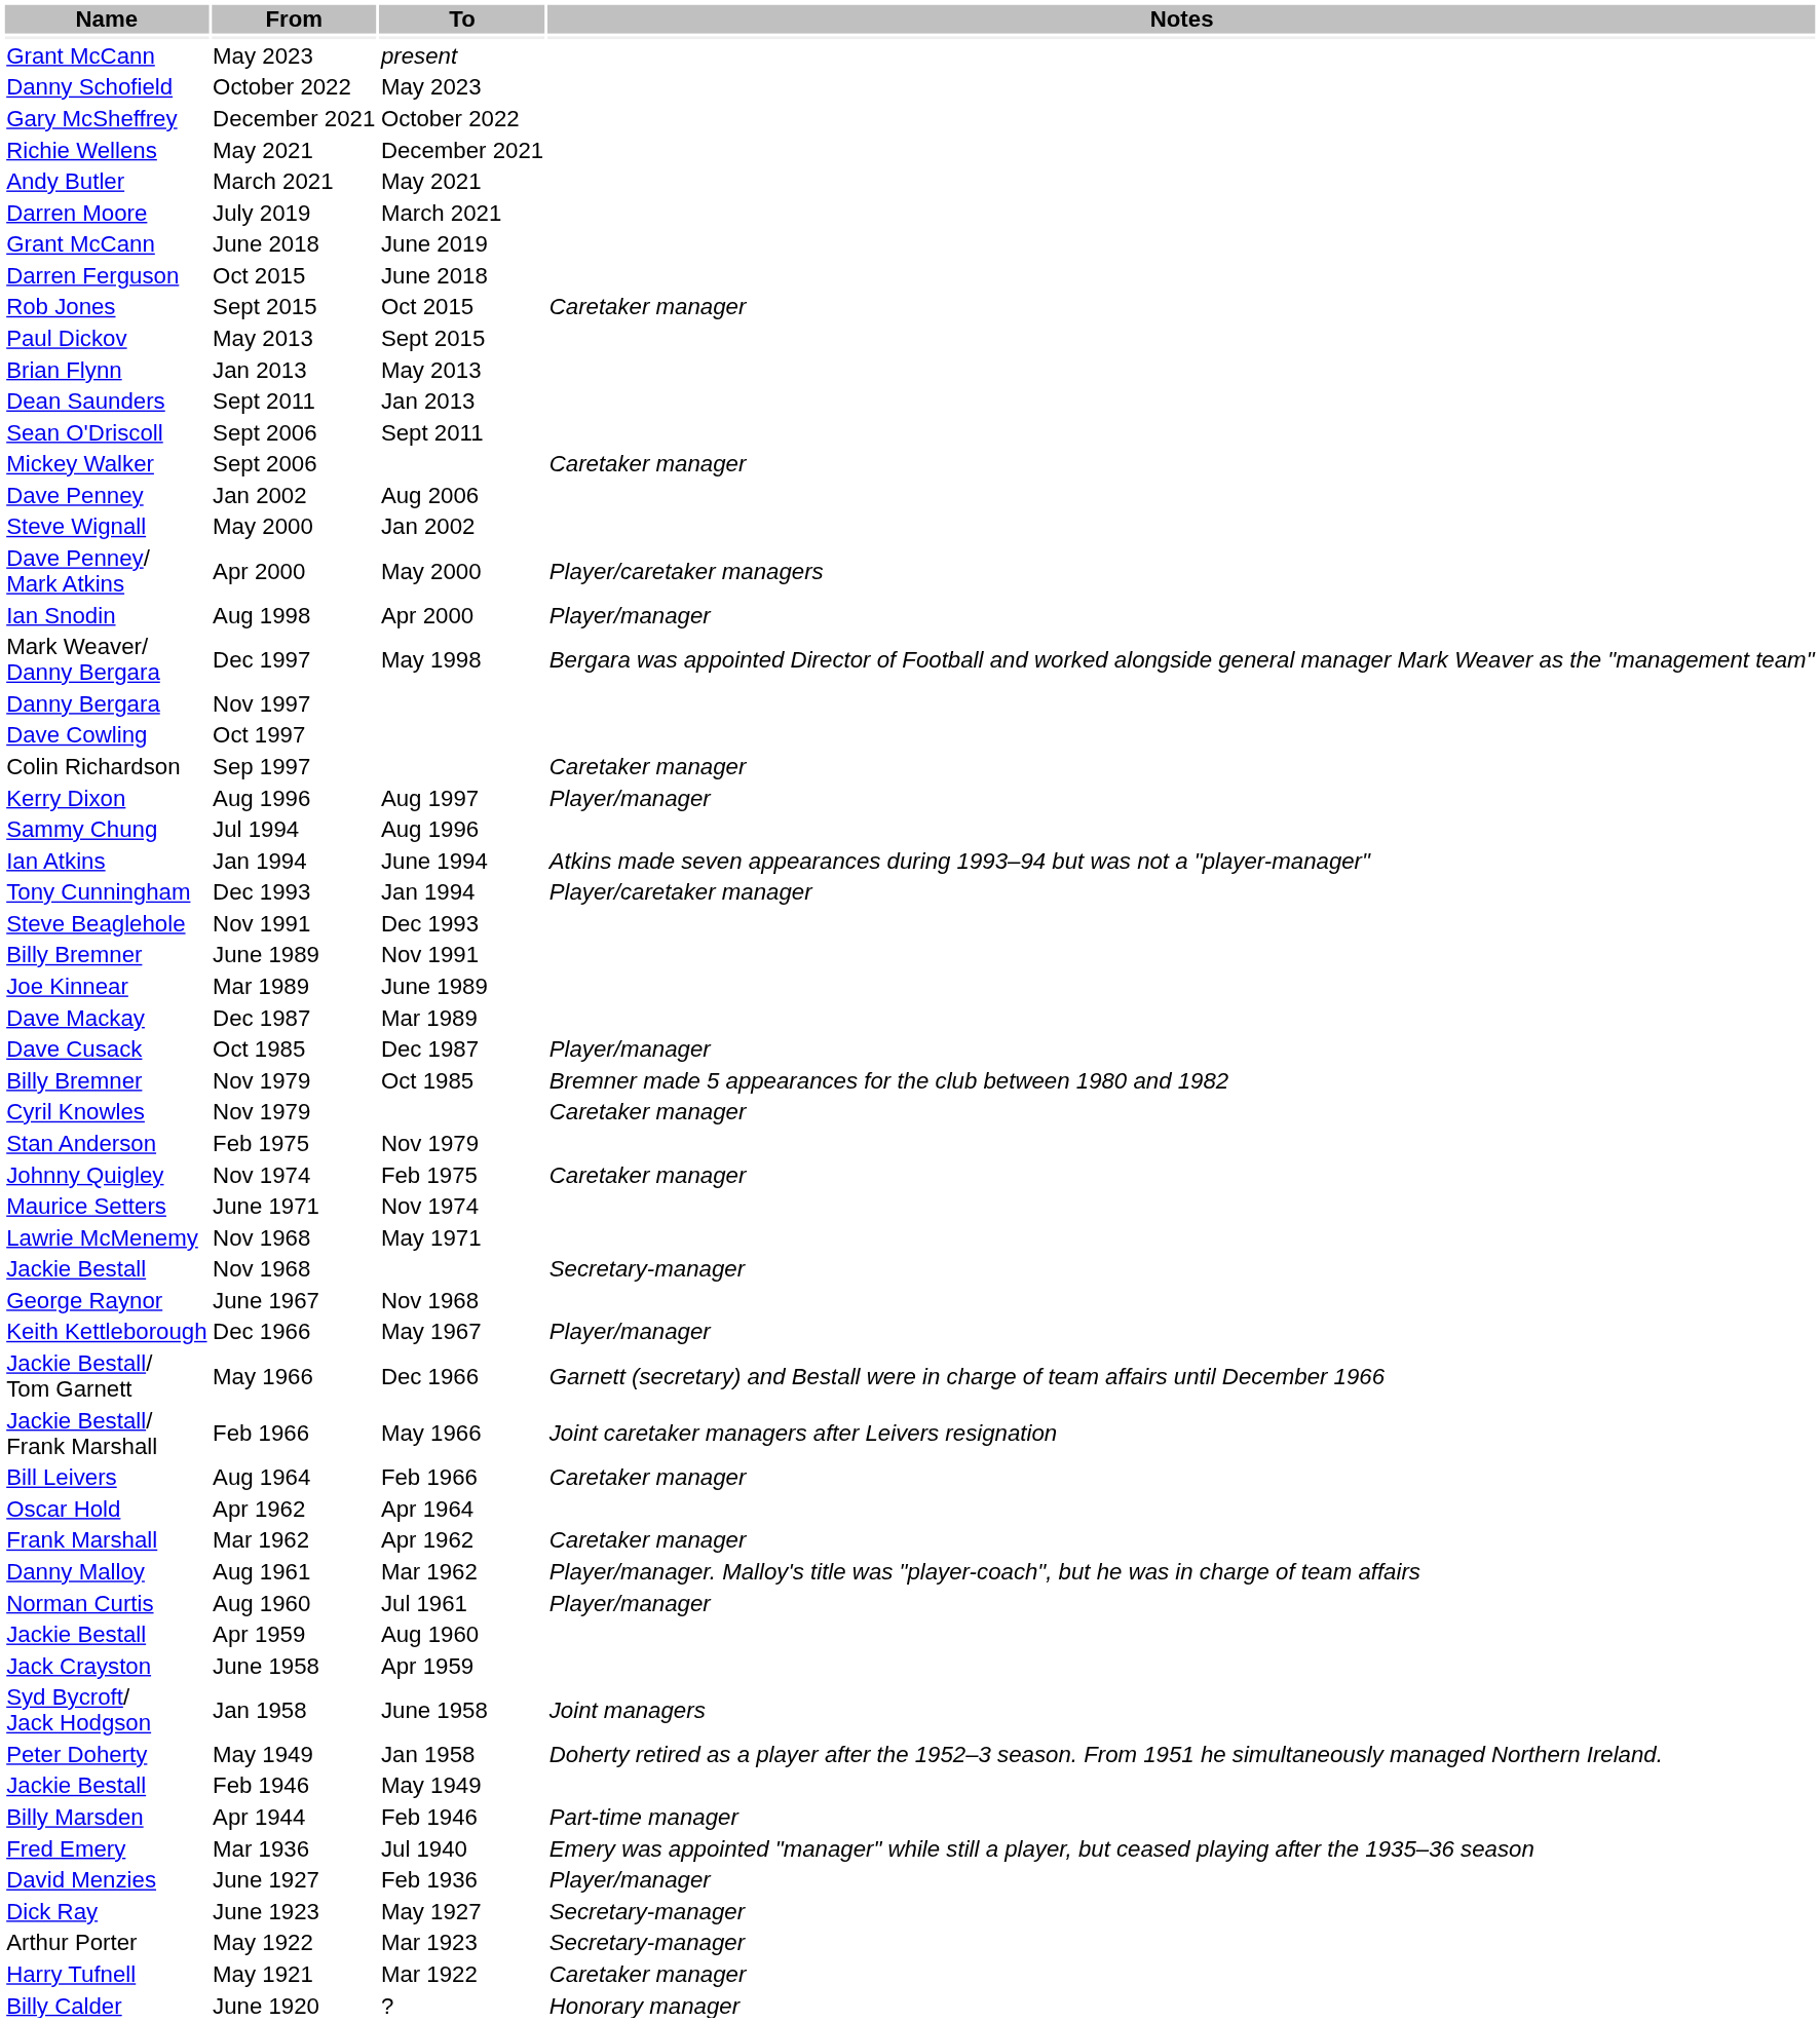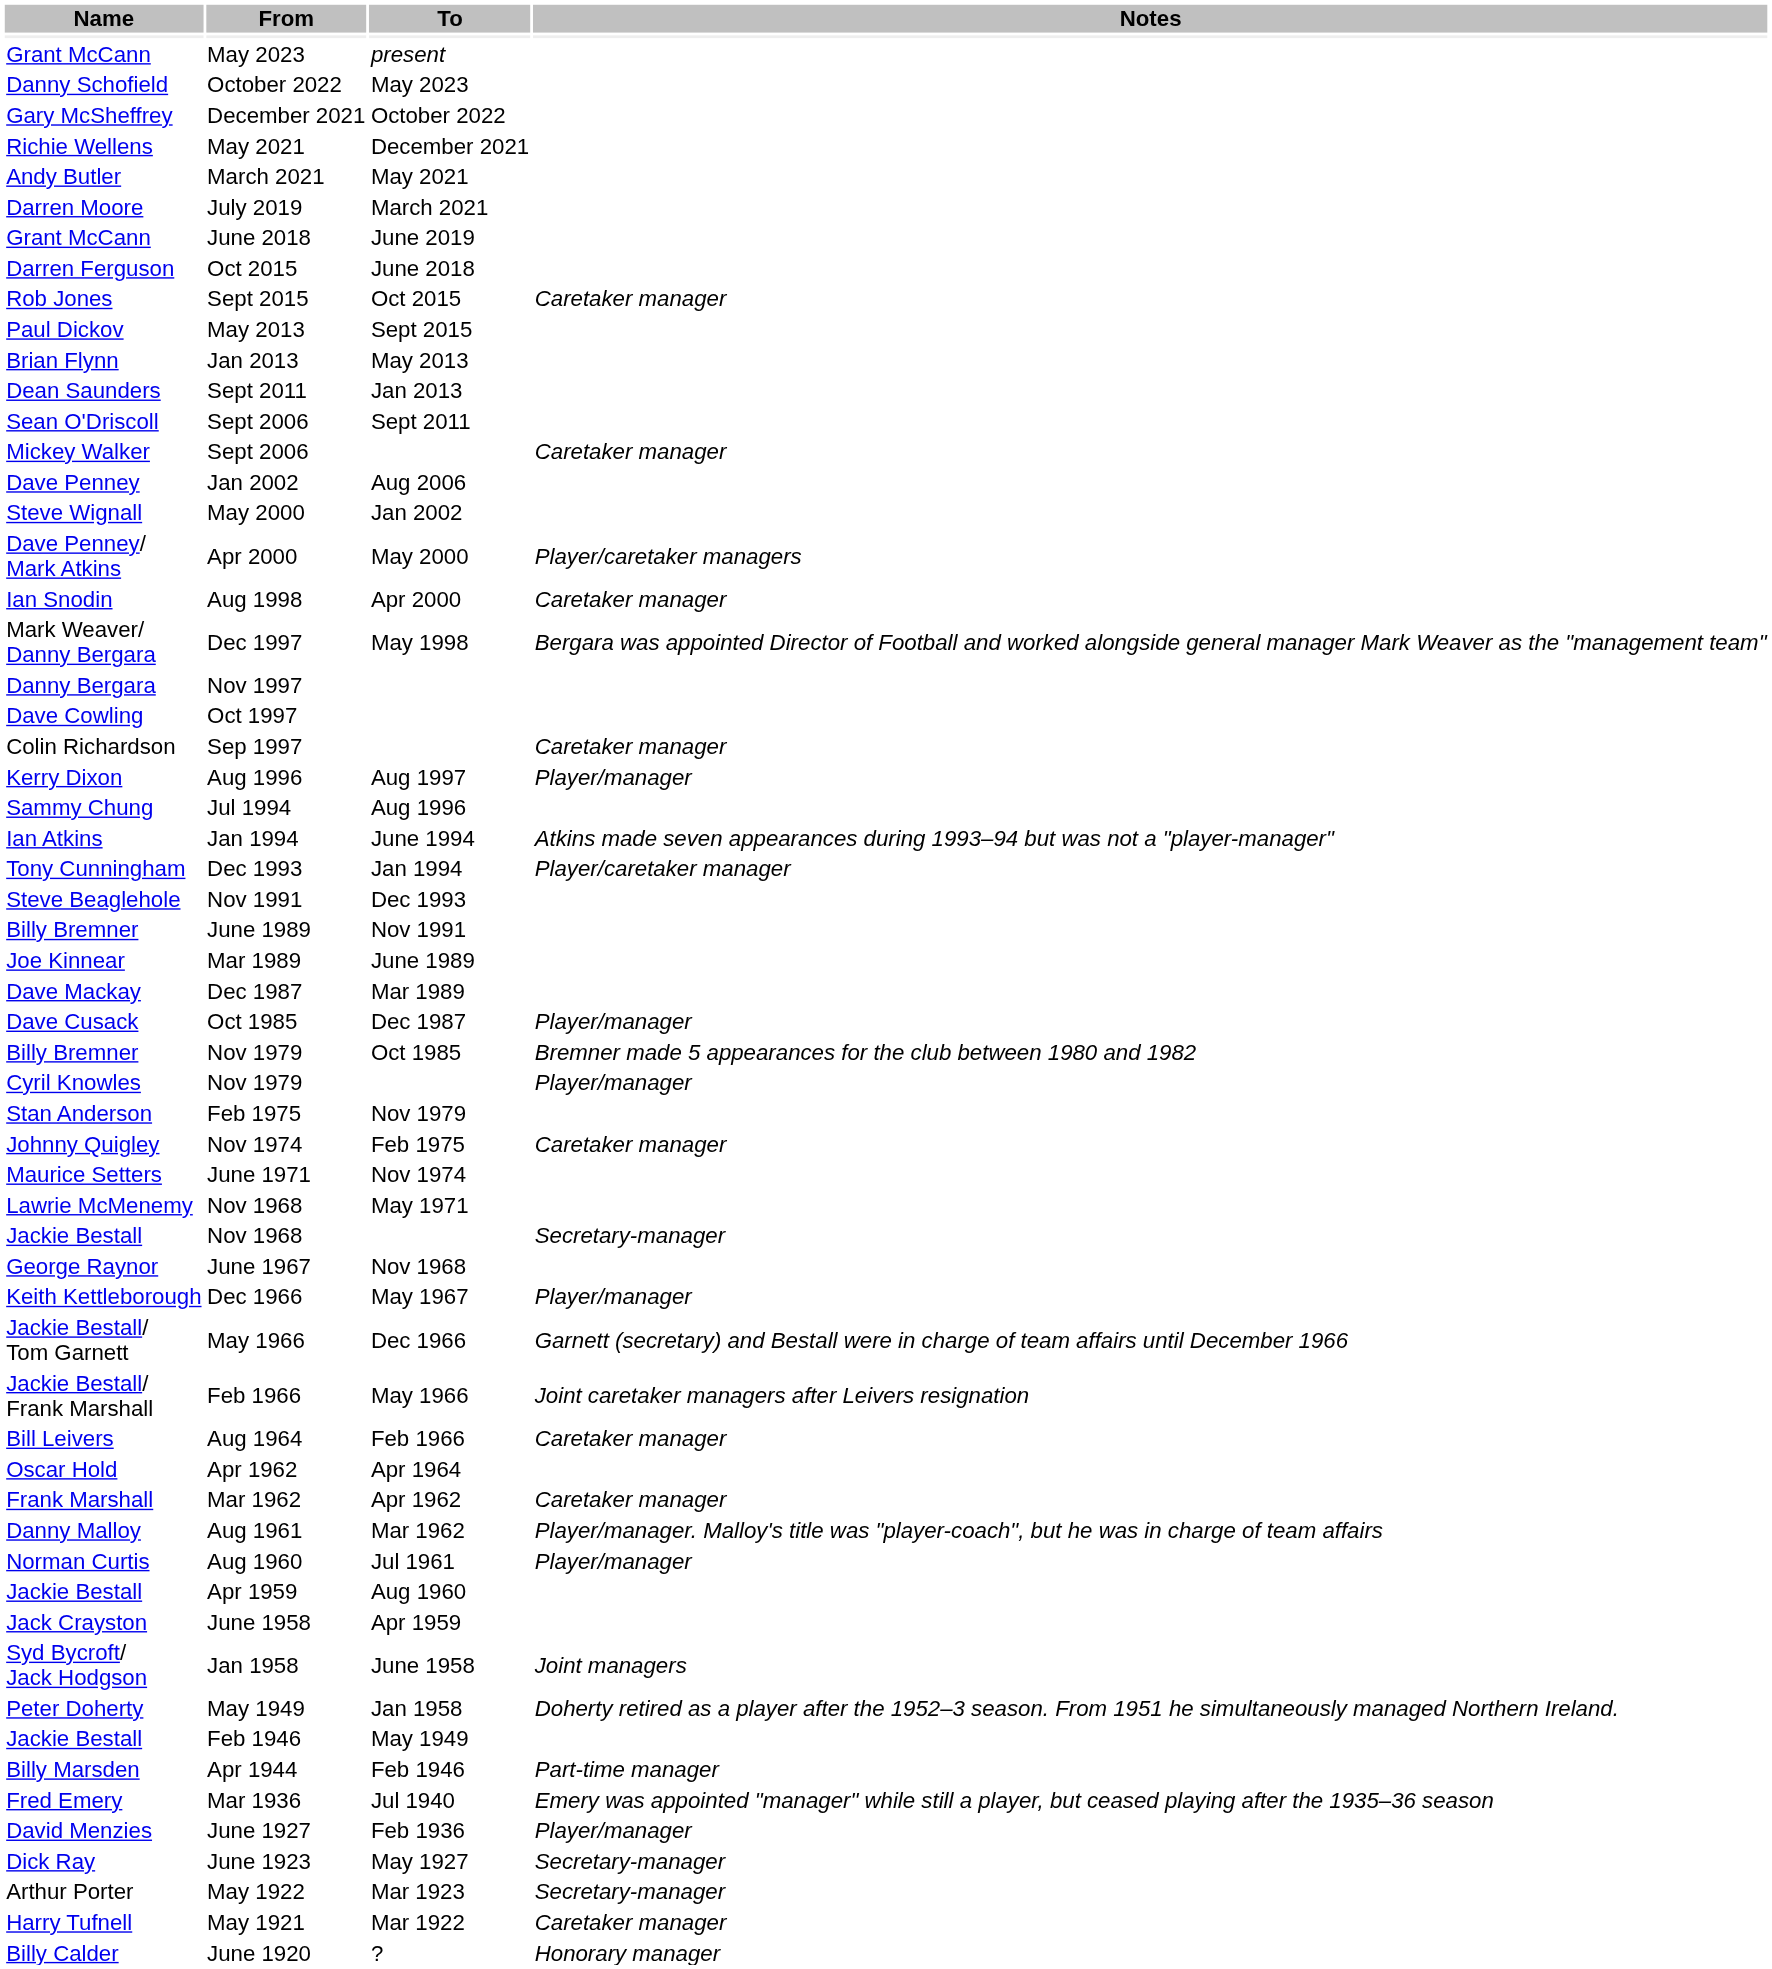Aug 1998 | Notes: Player/manager -> Caretaker manager
Cyril Knowles / Nov 1979 | Notes: Caretaker manager -> Player/manager
